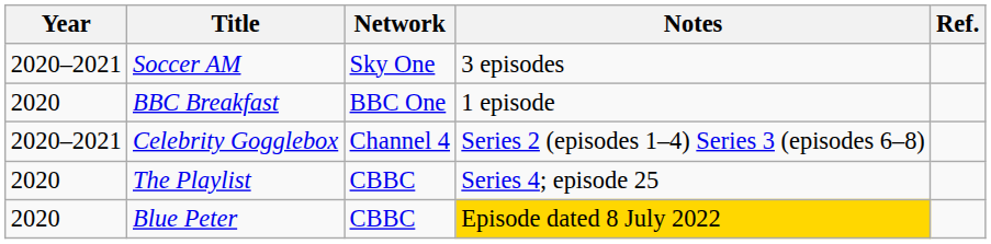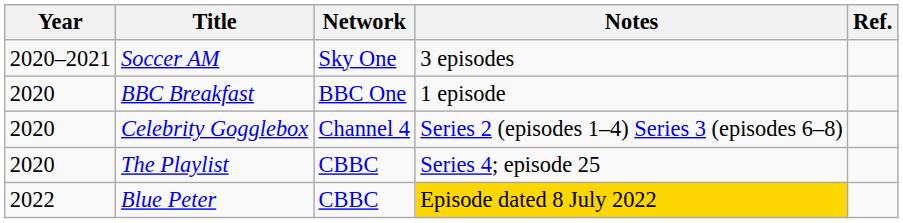Celebrity Gogglebox | Year: 2020–2021 -> 2020
Blue Peter | Year: 2020 -> 2022
